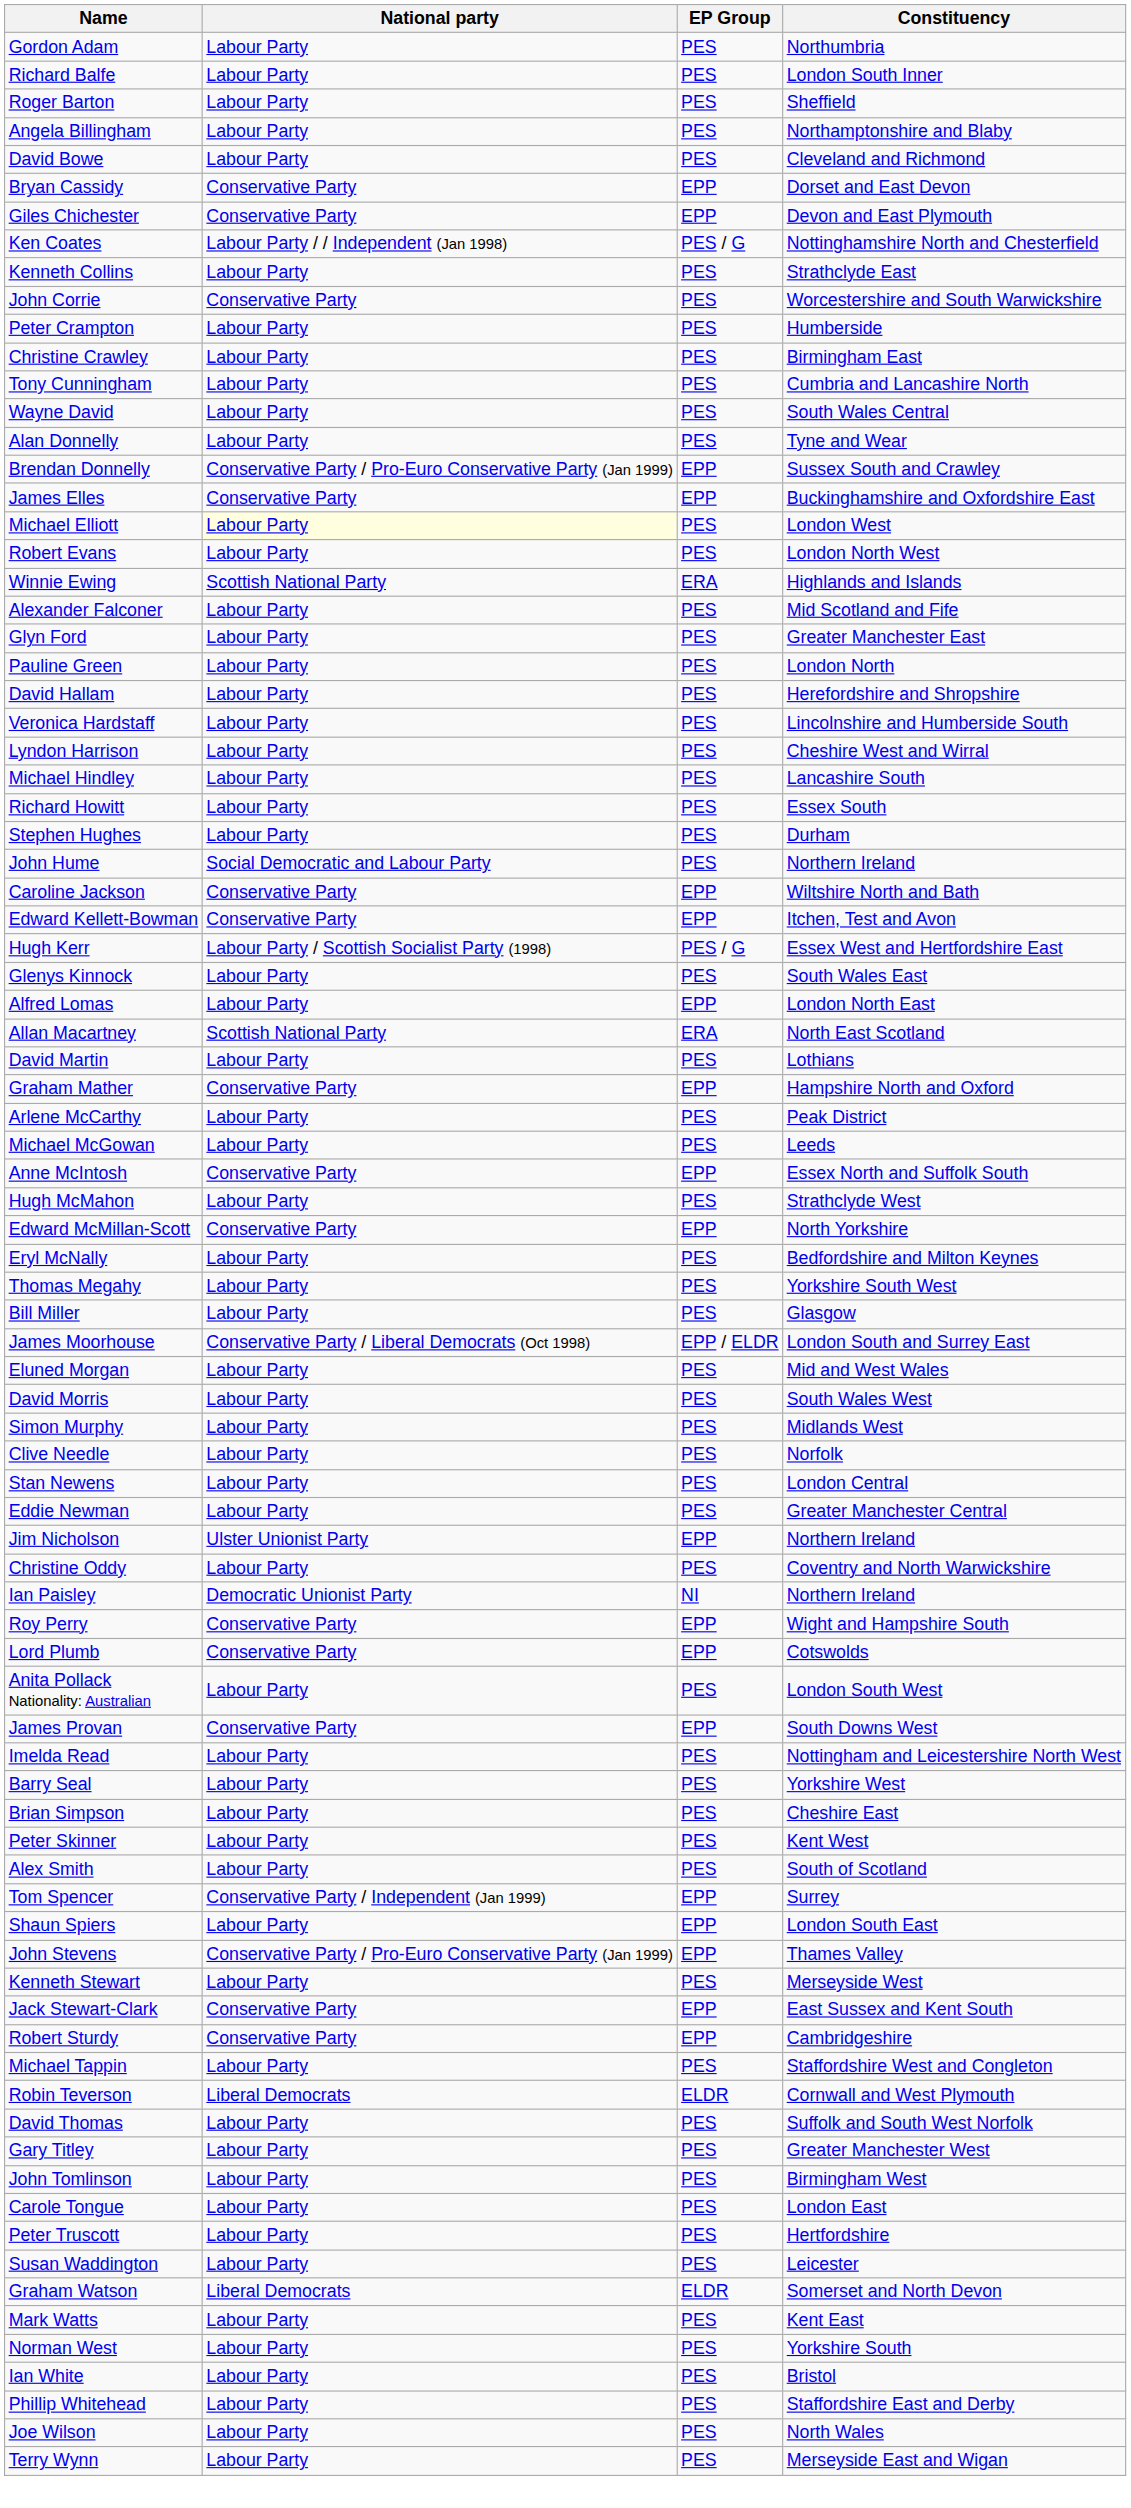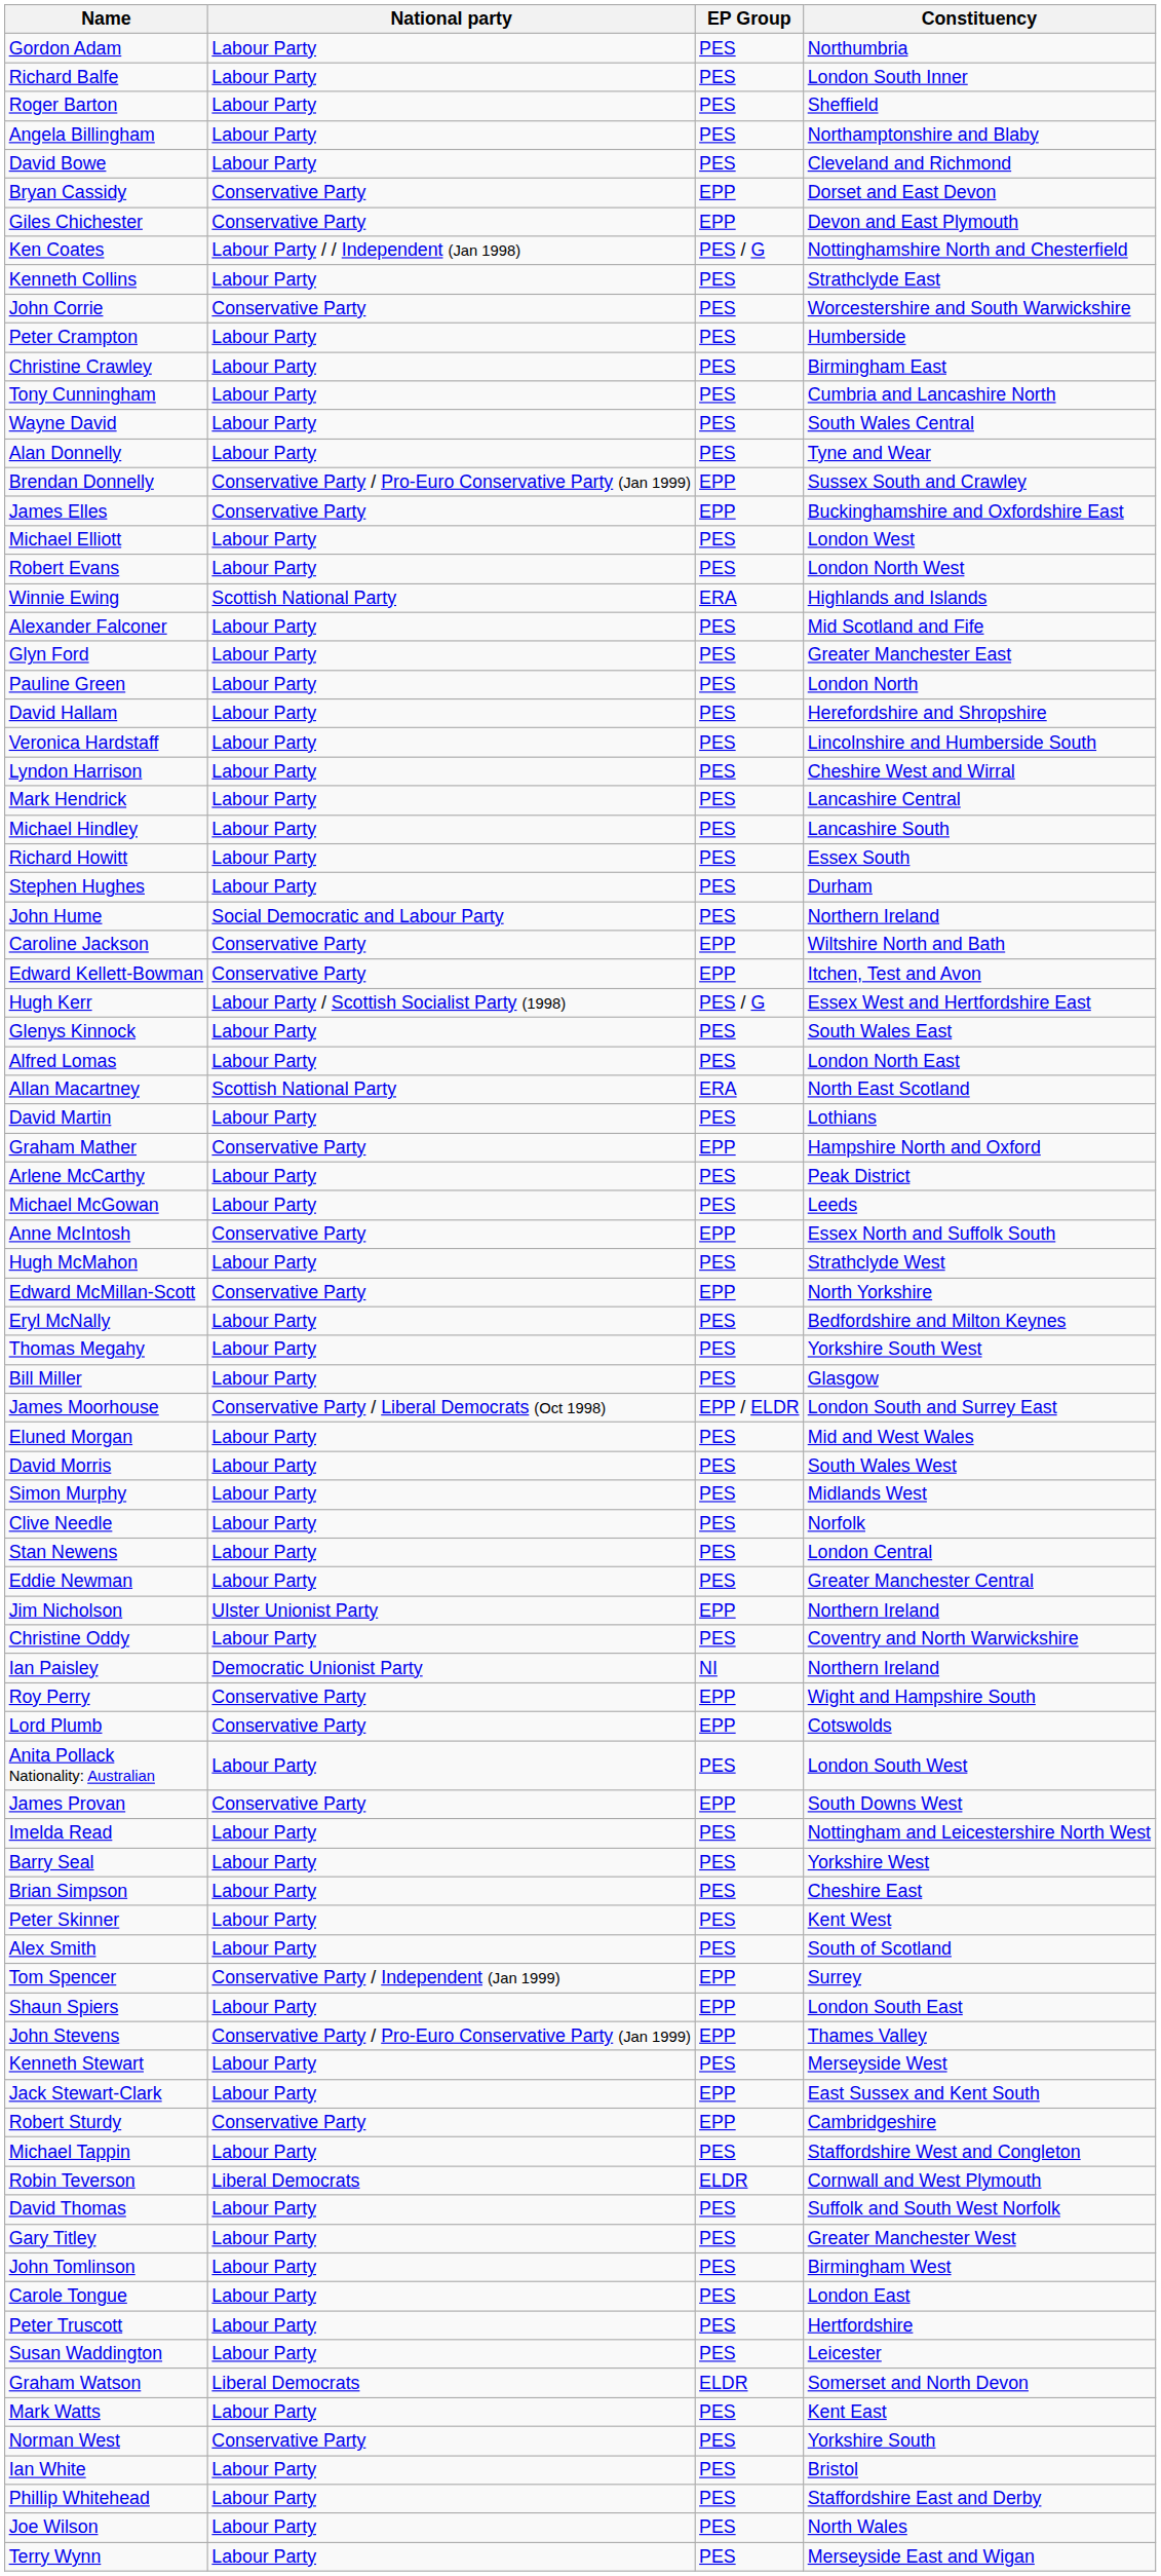Michael Elliott | National party: lightyellow background -> no background
+ row: Mark Hendrick | Labour Party | PES | Lancashire Central
Alfred Lomas | EP Group: EPP -> PES
Jack Stewart-Clark | National party: Conservative Party -> Labour Party
Norman West | National party: Labour Party -> Conservative Party
